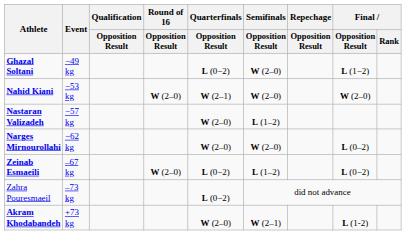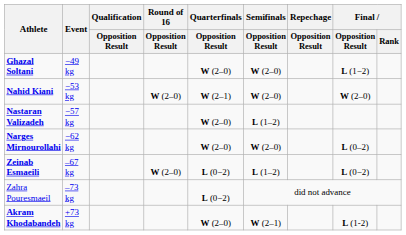Ghazal Soltani | Quarterfinals / Opposition Result: L (0−2) -> W (2–0)
